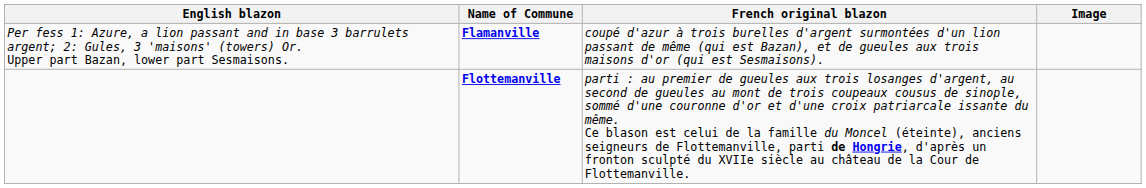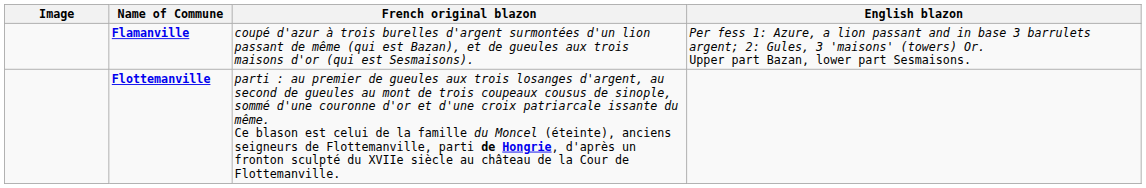columns swapped: Image <-> English blazon
